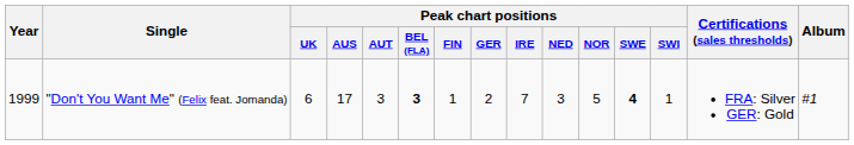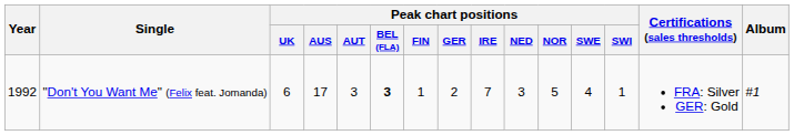"Don't You Want Me" (Felix feat. Jomanda) | Year: 1999 -> 1992
"Don't You Want Me" (Felix feat. Jomanda) | Peak chart positions / SWE: bold -> normal
